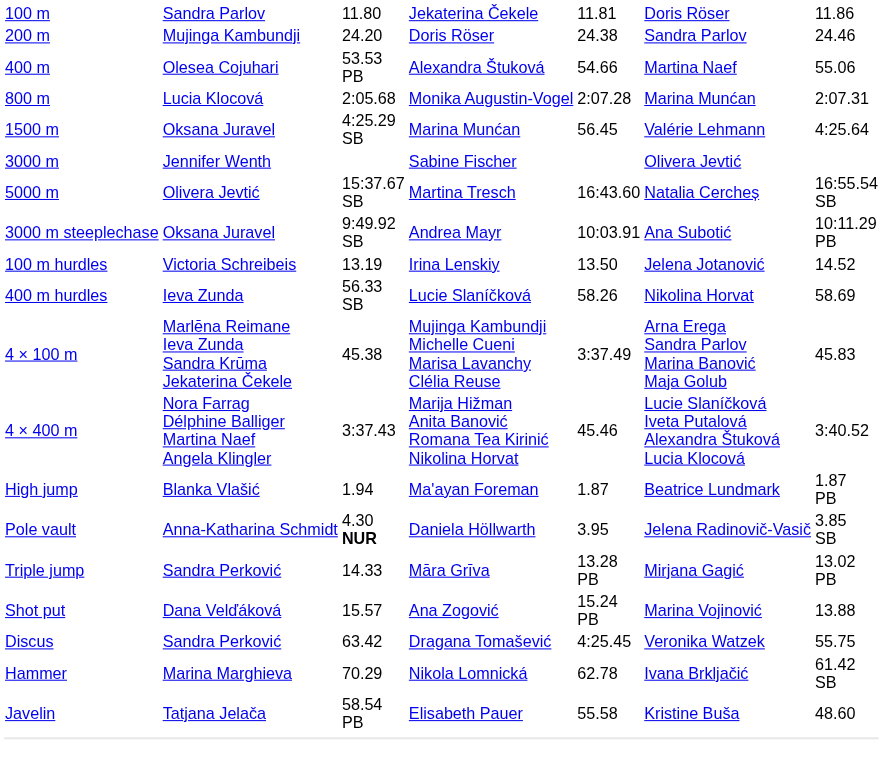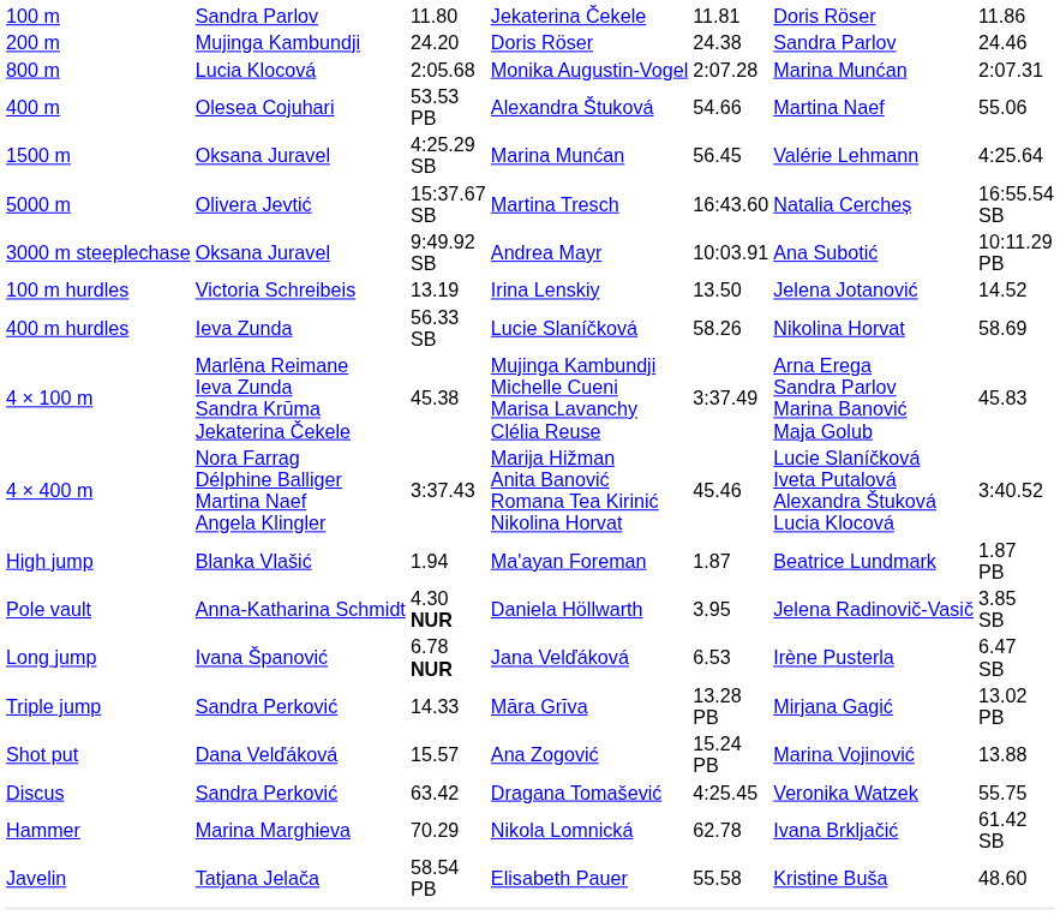rows swapped: 400 m <-> 800 m
- row: 3000 m | Jennifer Wenth | Sabine Fischer | Olivera Jevtić
+ row: Long jump | Ivana Španović | 6.78 NUR | Jana Velďáková | 6.53 | Irène Pusterla | 6.47 SB
